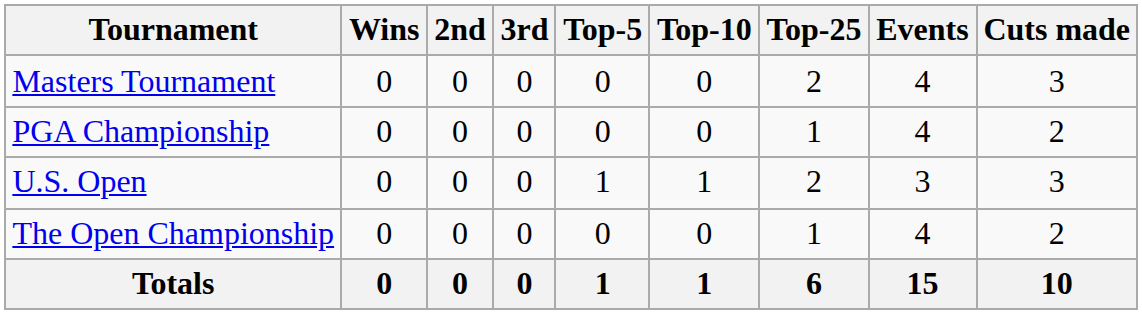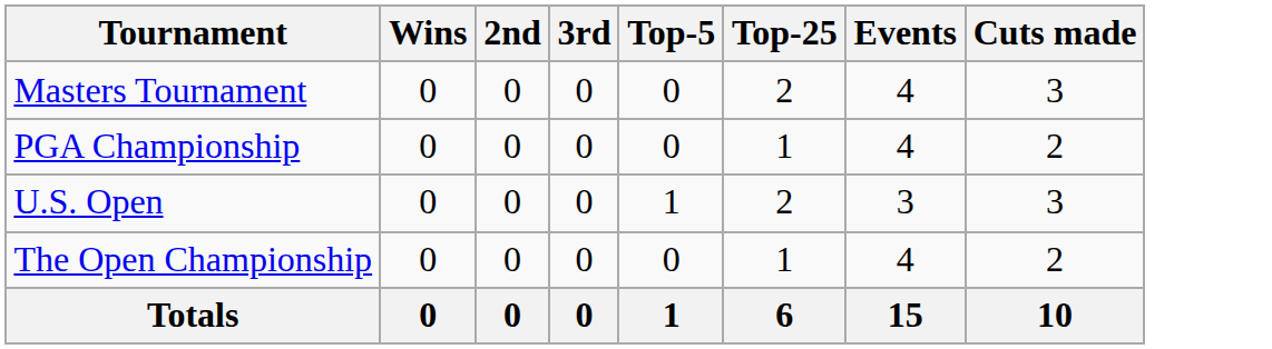- column: Top-10 | 0 | 0 | 1 | 0 | 1
